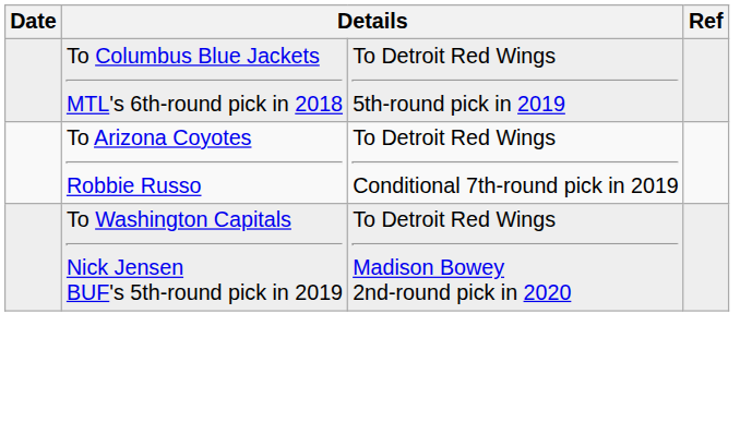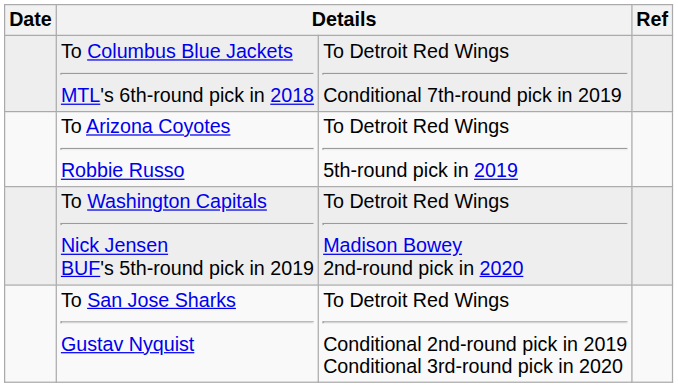To Columbus Blue Jackets MTL's 6th-round pick in 2018 | column 3: To Detroit Red Wings 5th-round pick in 2019 -> To Detroit Red Wings Conditional 7th-round pick in 2019
To Arizona Coyotes Robbie Russo | column 3: To Detroit Red Wings Conditional 7th-round pick in 2019 -> To Detroit Red Wings 5th-round pick in 2019
+ row: To San Jose Sharks Gustav Nyquist | To Detroit Red Wings Conditional 2nd-round pick in 2019 Conditional 3rd-round pick in 2020
